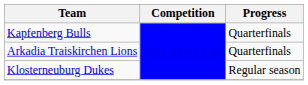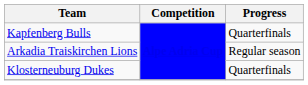Arkadia Traiskirchen Lions | Progress: Quarterfinals -> Regular season
Klosterneuburg Dukes | Progress: Regular season -> Quarterfinals
